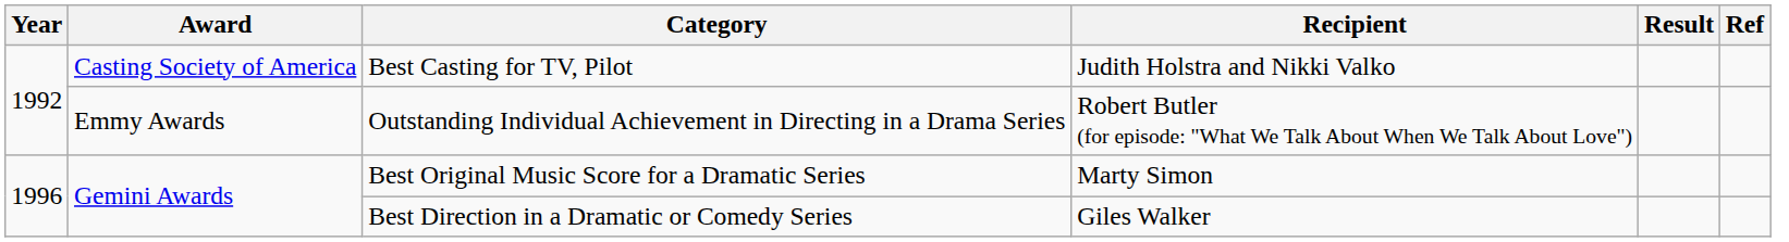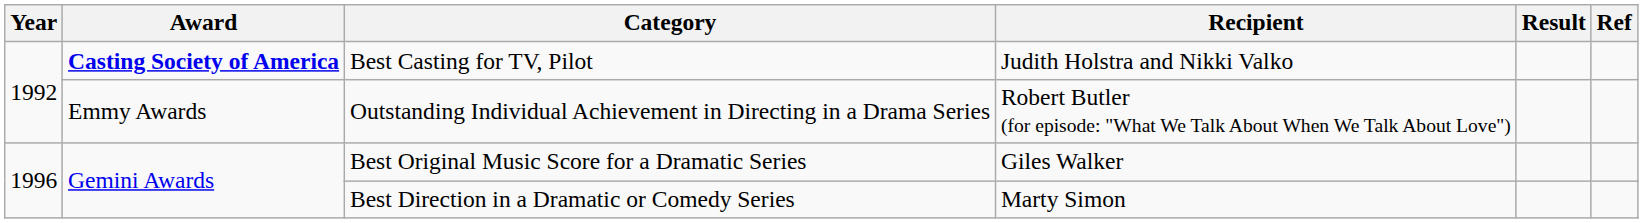Best Casting for TV, Pilot | Award: normal -> bold
Best Original Music Score for a Dramatic Series | Recipient: Marty Simon -> Giles Walker
Best Direction in a Dramatic or Comedy Series | Recipient: Giles Walker -> Marty Simon
